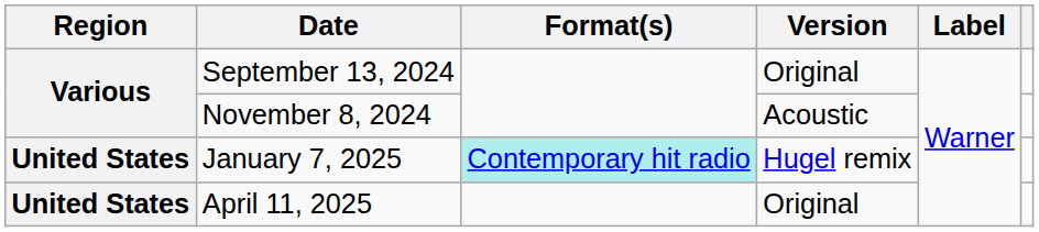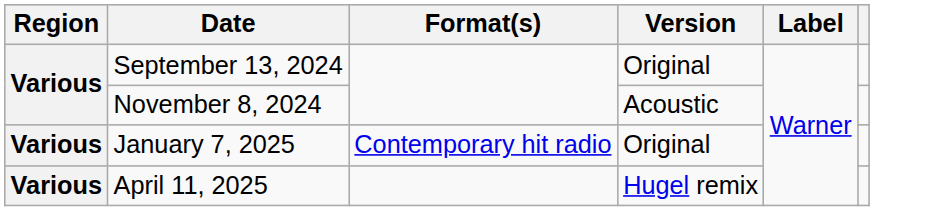January 7, 2025 | Region: United States -> Various
January 7, 2025 | Format(s): paleturquoise background -> no background
January 7, 2025 | Version: Hugel remix -> Original
April 11, 2025 | Region: United States -> Various
April 11, 2025 | Version: Original -> Hugel remix
